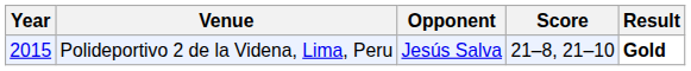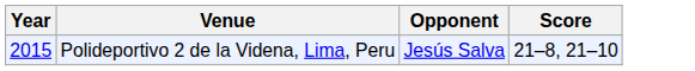- column: Result | Gold
